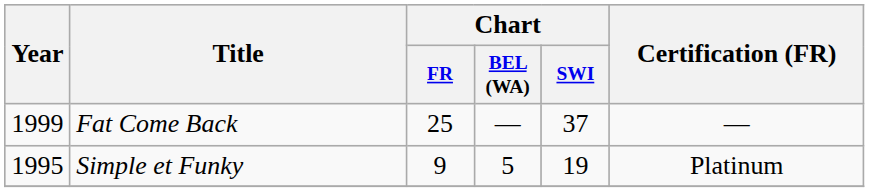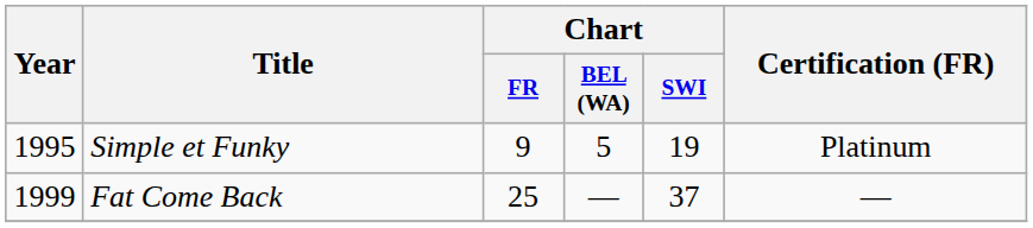rows swapped: Simple et Funky <-> Fat Come Back
